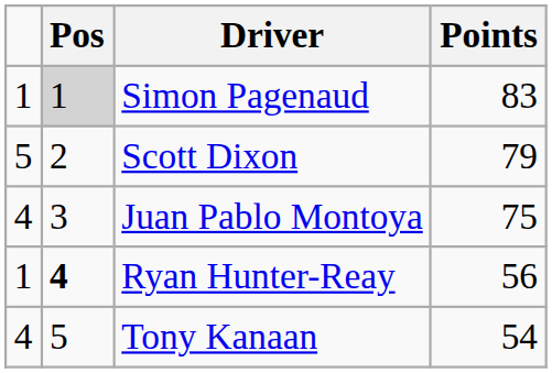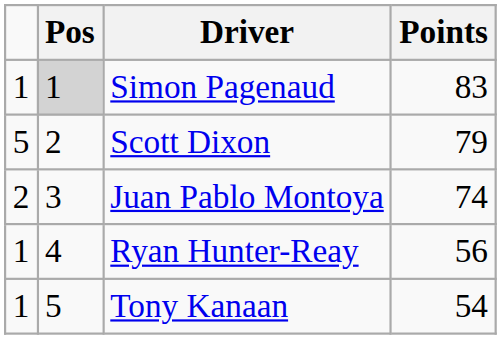Juan Pablo Montoya | column 1: 4 -> 2
Juan Pablo Montoya | Points: 75 -> 74
Ryan Hunter-Reay | Pos: bold -> normal
Tony Kanaan | column 1: 4 -> 1
